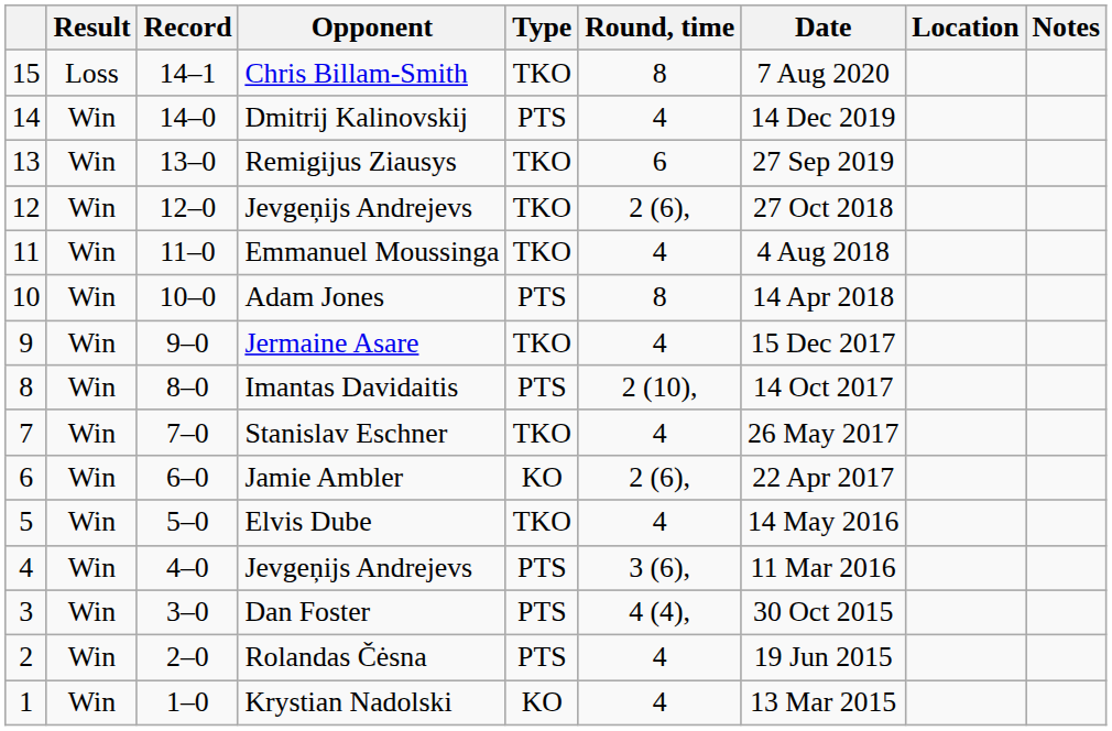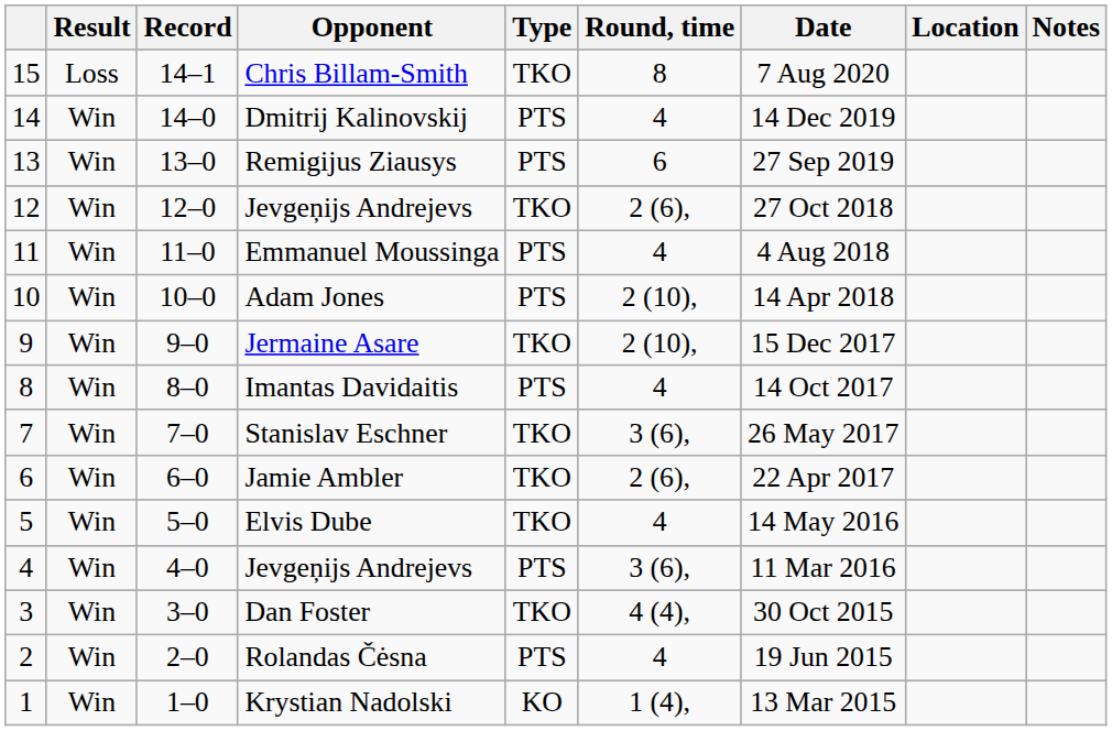Remigijus Ziausys | Type: TKO -> PTS
Emmanuel Moussinga | Type: TKO -> PTS
Adam Jones | Round, time: 8 -> 2 (10),
Jermaine Asare | Round, time: 4 -> 2 (10),
Imantas Davidaitis | Round, time: 2 (10), -> 4
Stanislav Eschner | Round, time: 4 -> 3 (6),
Jamie Ambler | Type: KO -> TKO
Dan Foster | Type: PTS -> TKO
Krystian Nadolski | Round, time: 4 -> 1 (4),
